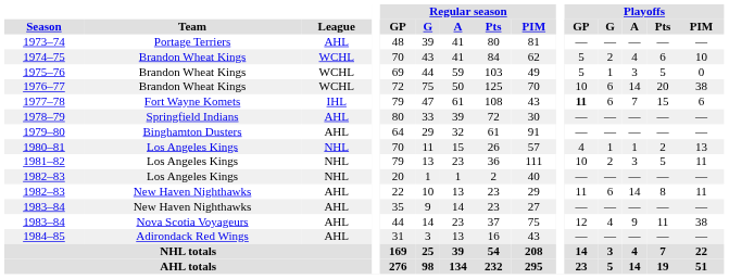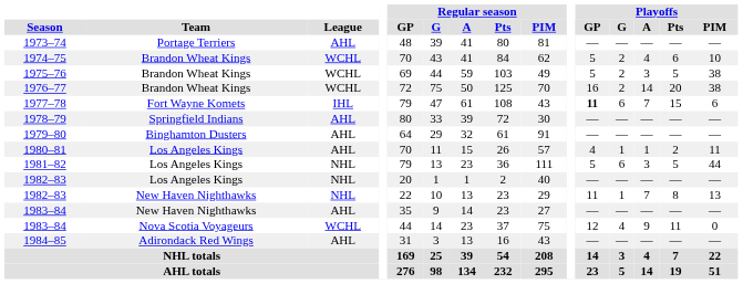1975–76 | Playoffs / G: 1 -> 2
1975–76 | Playoffs / PIM: 0 -> 38
1976–77 | Playoffs / GP: 10 -> 16
1976–77 | Playoffs / G: 6 -> 2
1980–81 | League: NHL -> AHL
1980–81 | Playoffs / PIM: 13 -> 11
1981–82 | Playoffs / GP: 10 -> 5
1981–82 | Playoffs / G: 2 -> 6
1981–82 | Playoffs / PIM: 11 -> 44
1982–83 / New Haven Nighthawks | League: AHL -> NHL
1982–83 / New Haven Nighthawks | Playoffs / G: 6 -> 1
1982–83 / New Haven Nighthawks | Playoffs / A: 14 -> 7
1982–83 / New Haven Nighthawks | Playoffs / PIM: 11 -> 13
1983–84 / Nova Scotia Voyageurs | League: AHL -> WCHL
1983–84 / Nova Scotia Voyageurs | Playoffs / PIM: 38 -> 0
